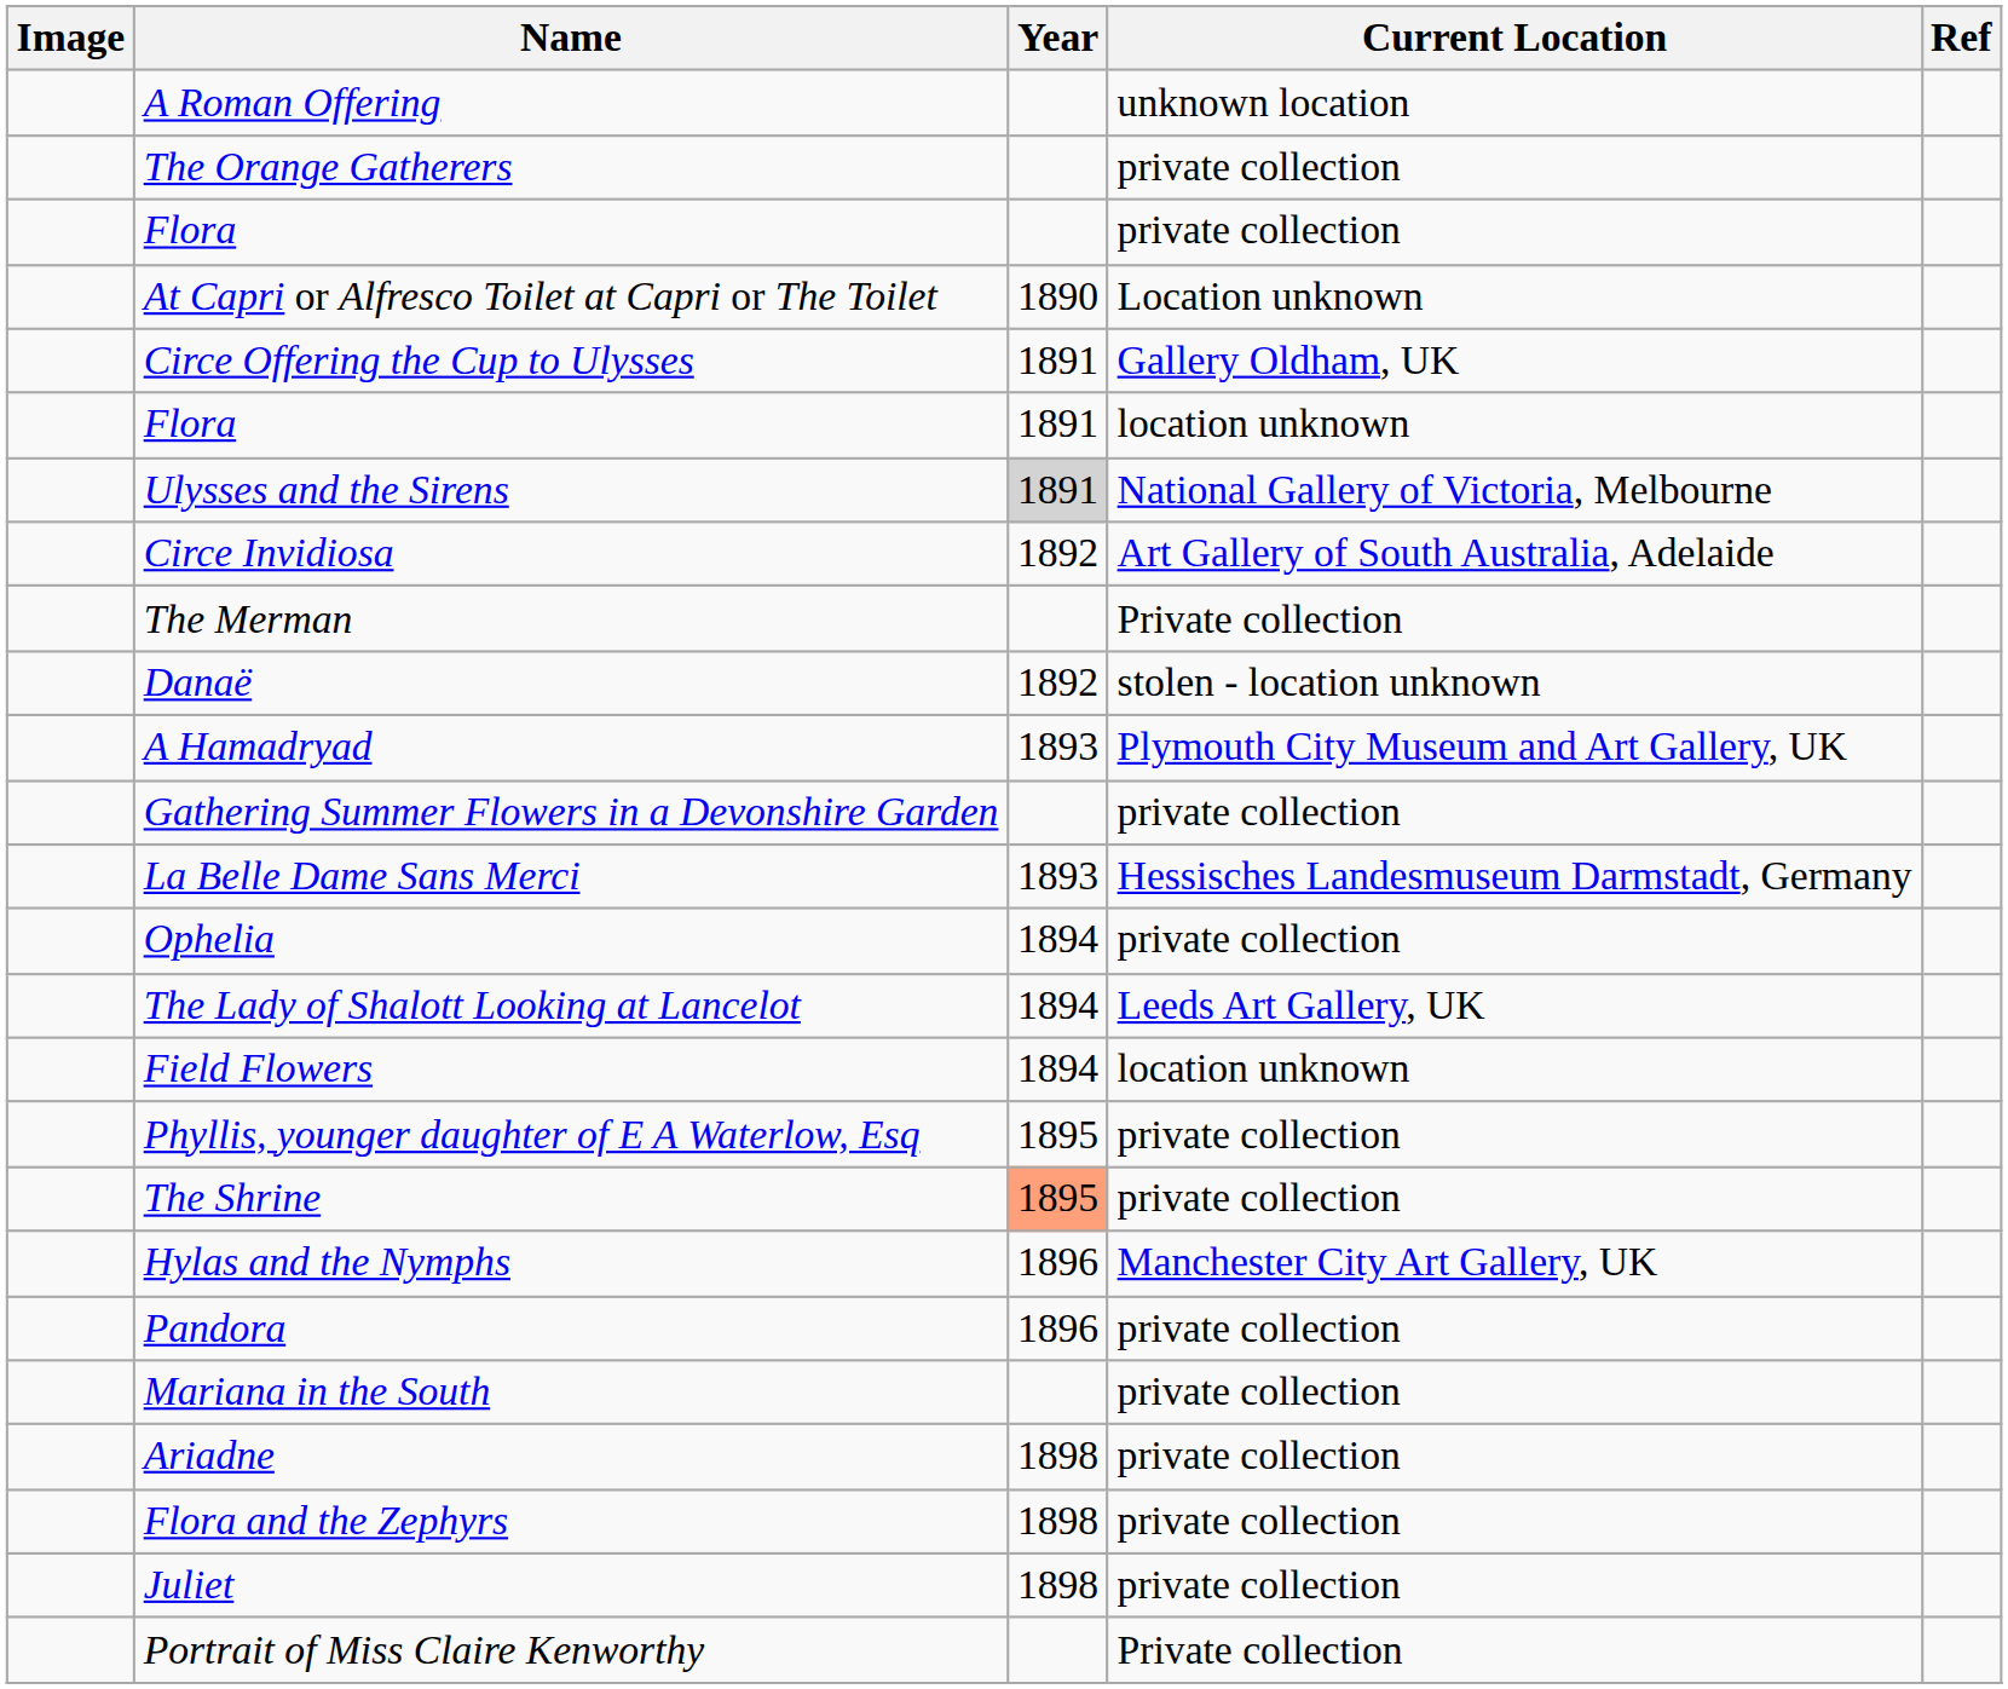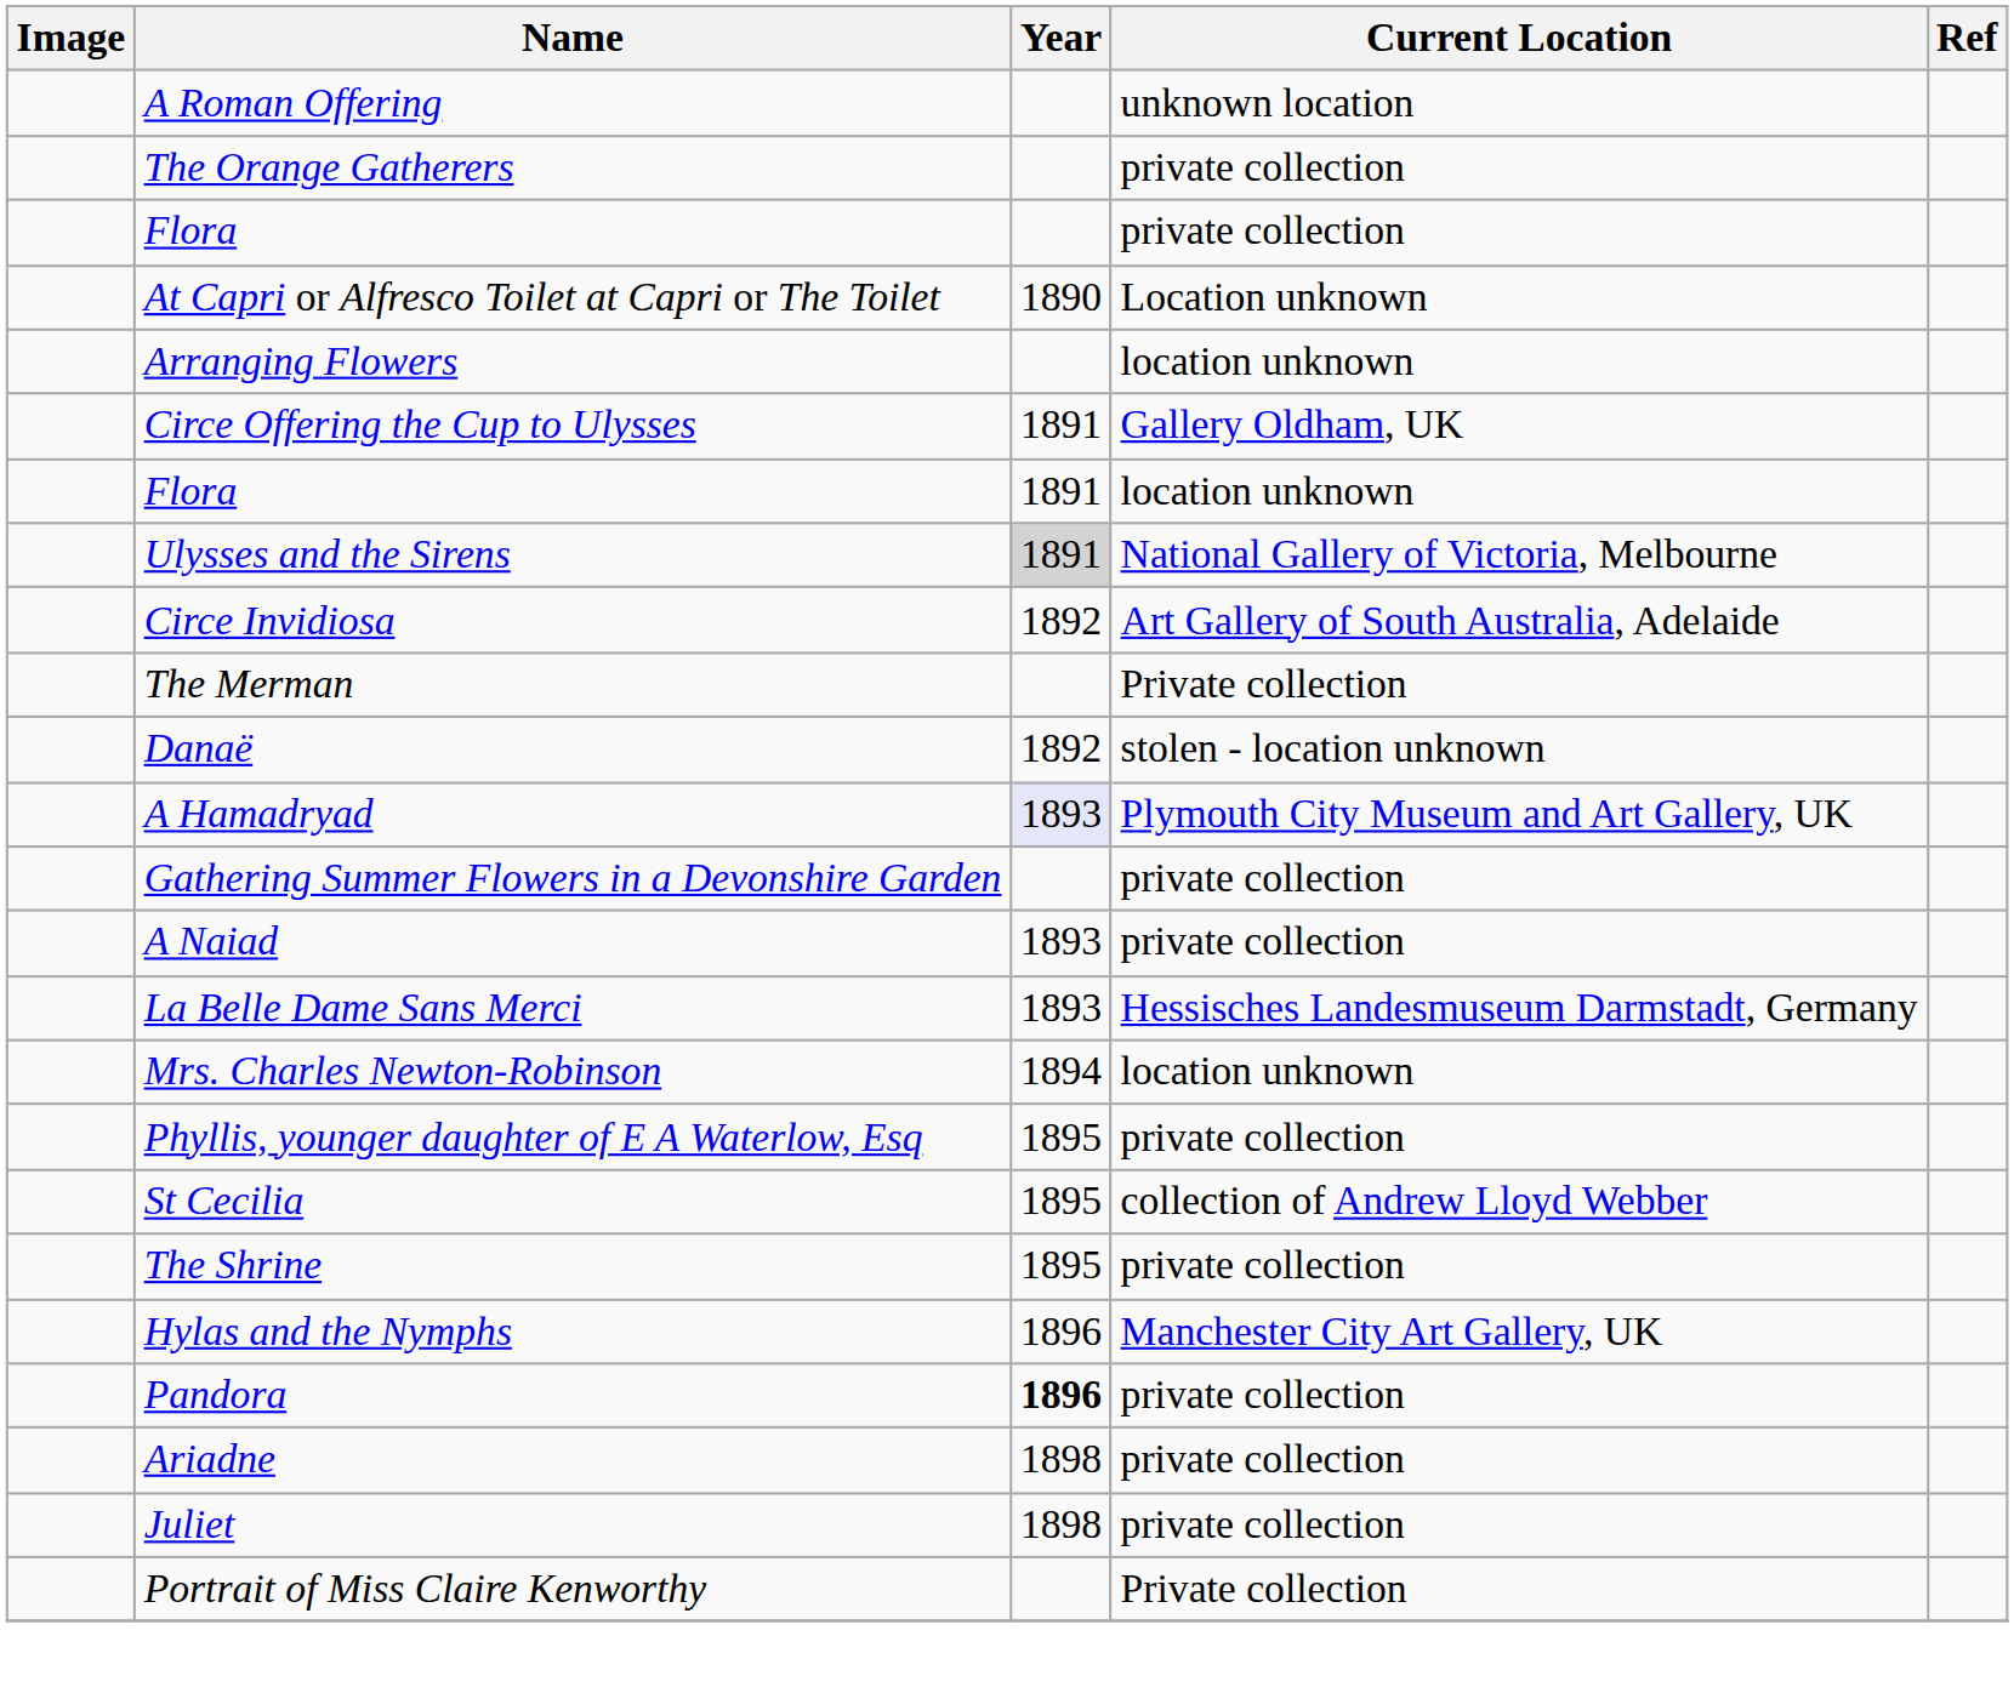+ row: Arranging Flowers | location unknown
A Hamadryad | Year: no background -> lavender background
+ row: A Naiad | 1893 | private collection
- row: Ophelia | 1894 | private collection
- row: The Lady of Shalott Looking at Lancelot | 1894 | Leeds Art Gallery, UK
- row: Field Flowers | 1894 | location unknown
+ row: Mrs. Charles Newton-Robinson | 1894 | location unknown
+ row: St Cecilia | 1895 | collection of Andrew Lloyd Webber
The Shrine | Year: lightsalmon background -> no background
Pandora | Year: normal -> bold
- row: Mariana in the South | private collection
- row: Flora and the Zephyrs | 1898 | private collection
